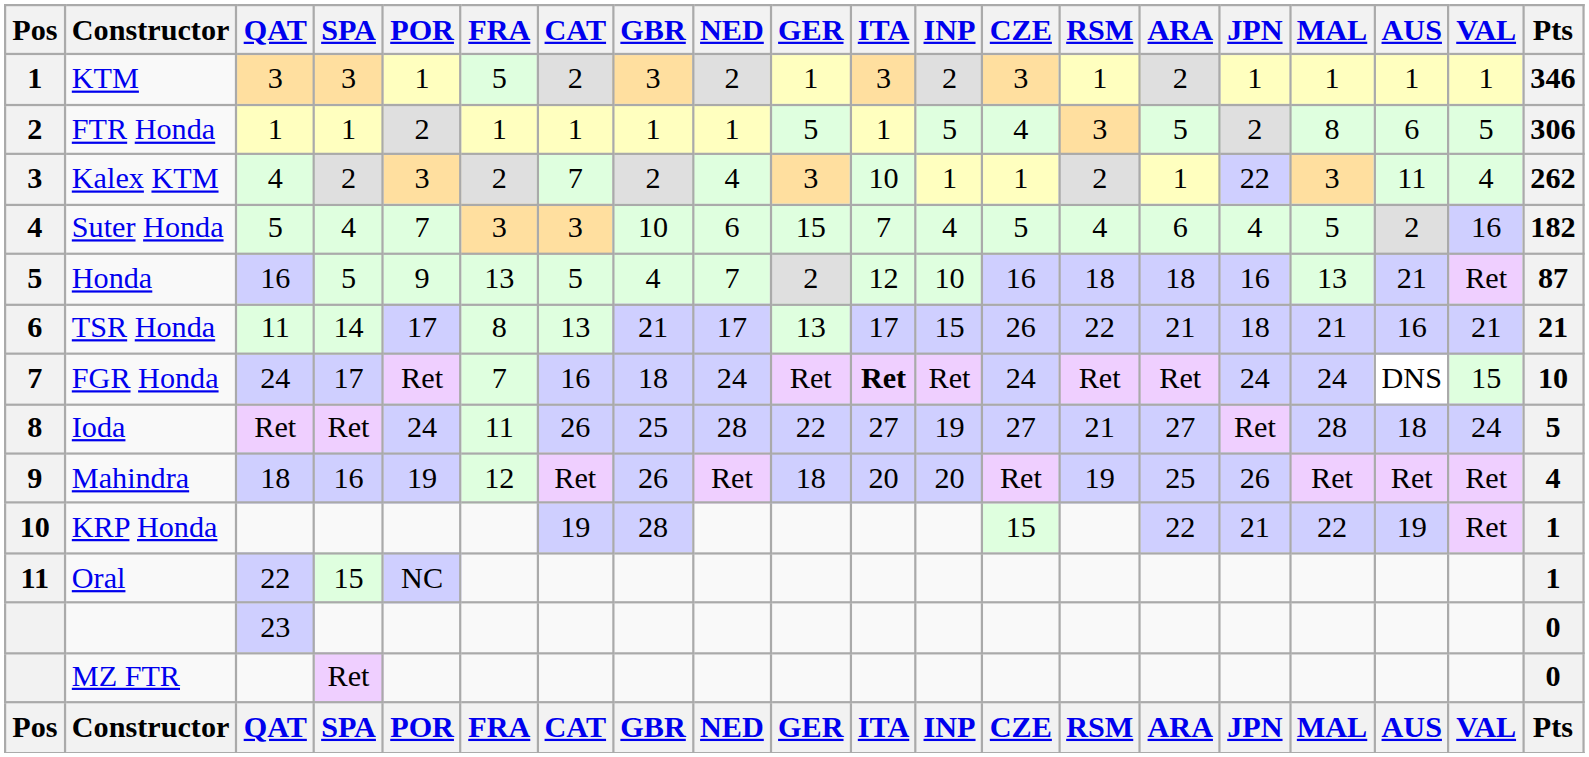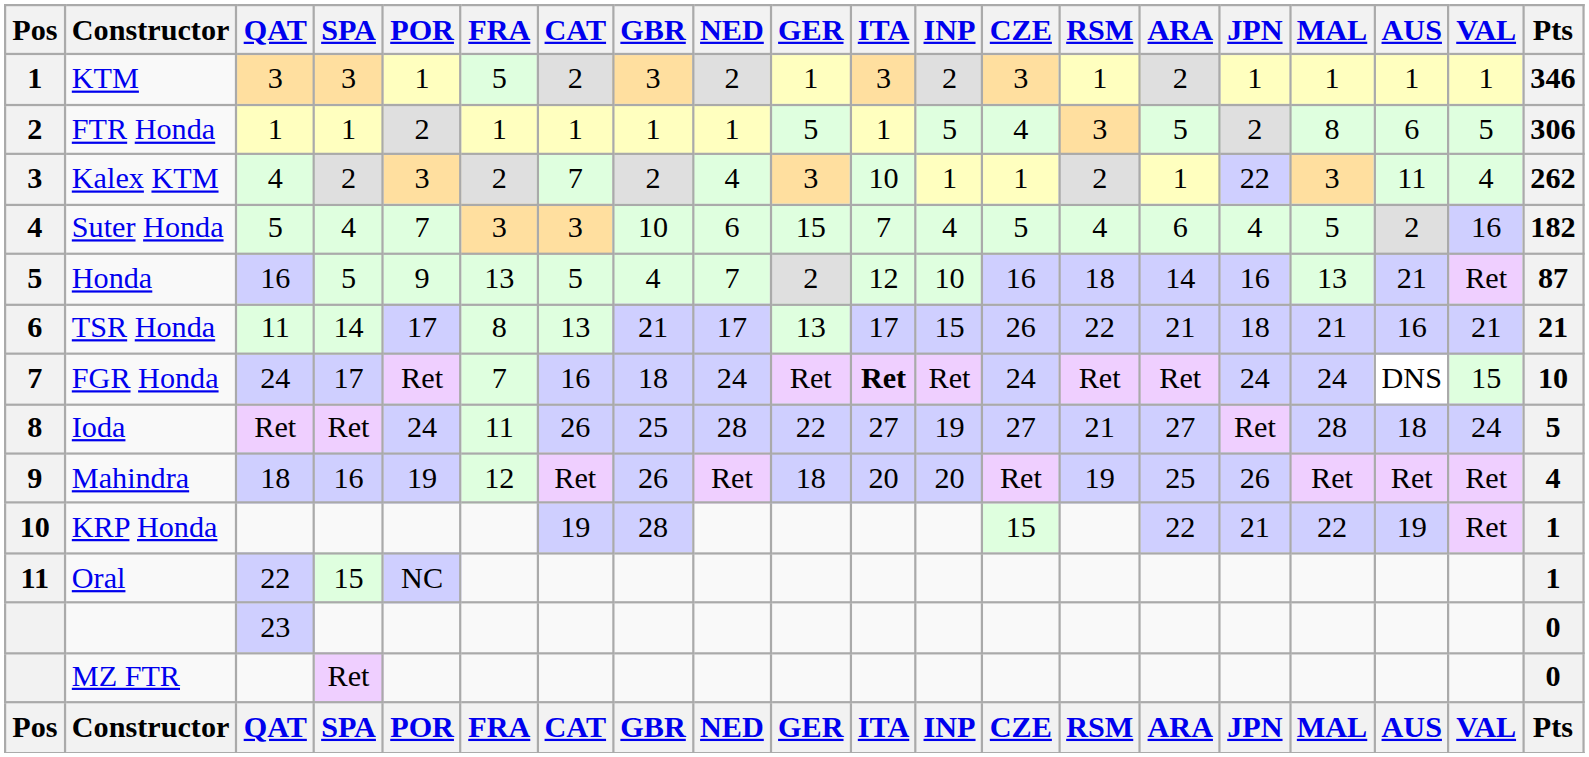Honda | ARA: 18 -> 14
